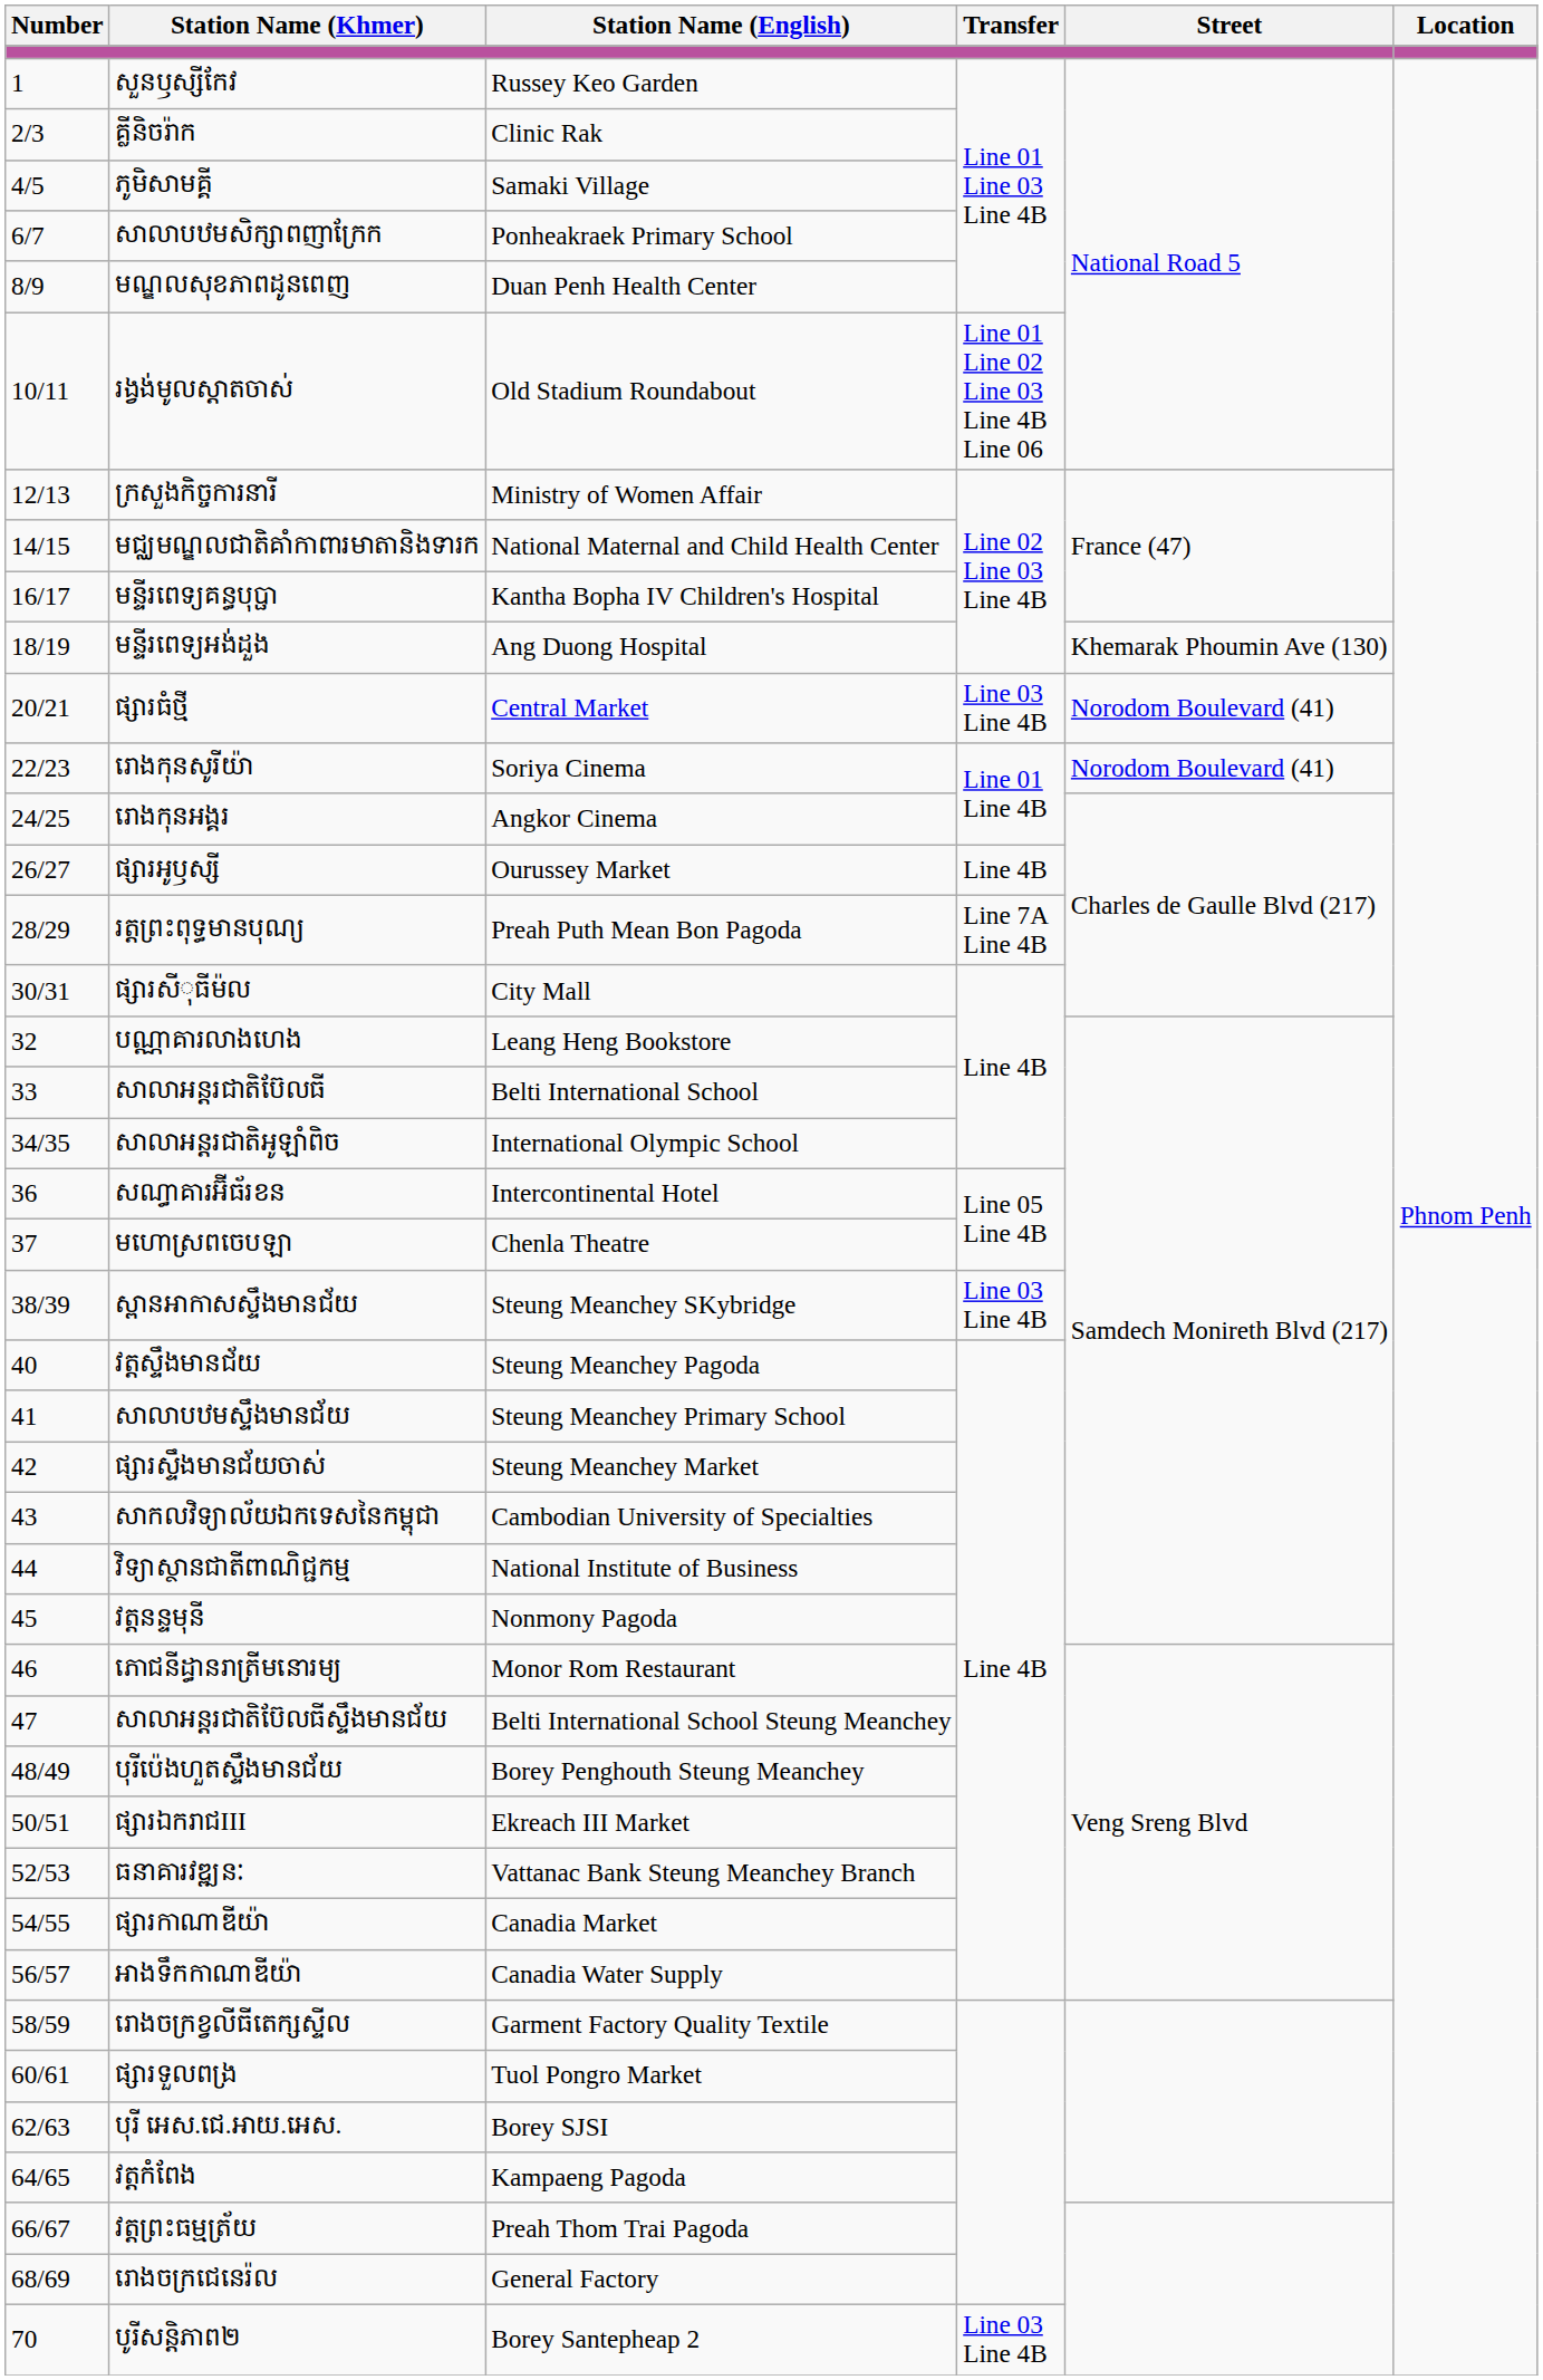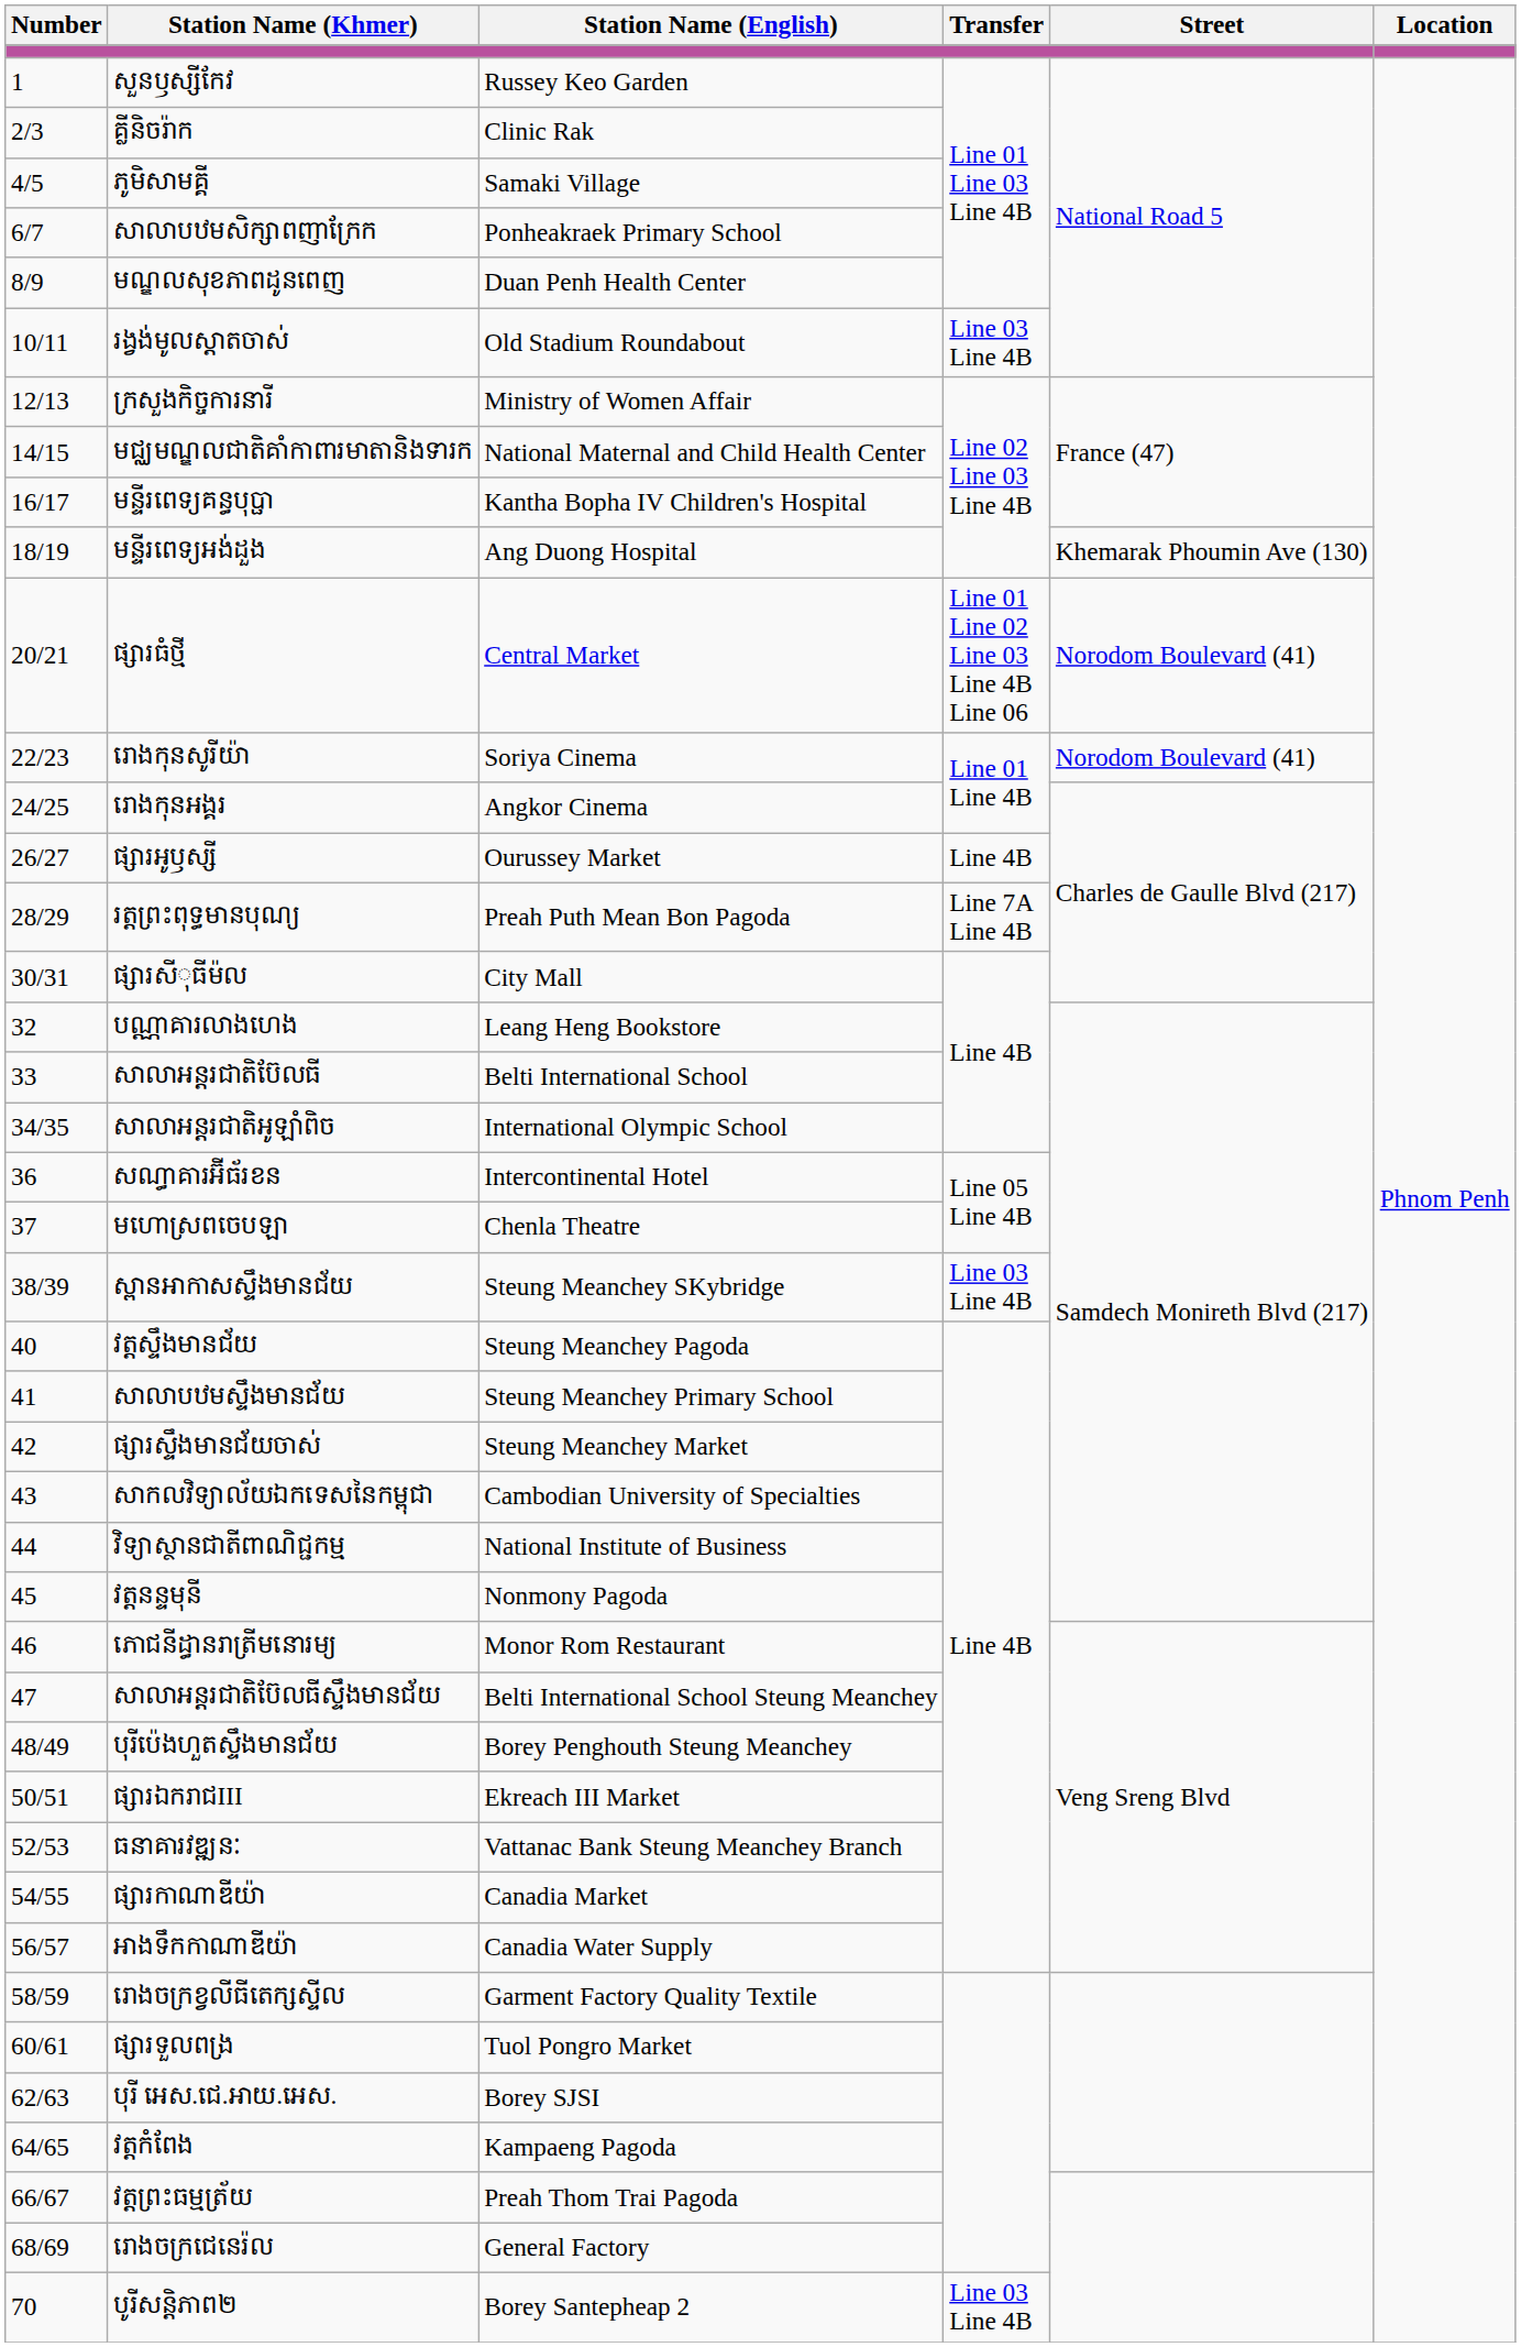រង្វង់មូលស្តាតចាស់ | Transfer: Line 01 Line 02 Line 03 Line 4B Line 06 -> Line 03 Line 4B
ផ្សារធំថ្មី | Transfer: Line 03 Line 4B -> Line 01 Line 02 Line 03 Line 4B Line 06
